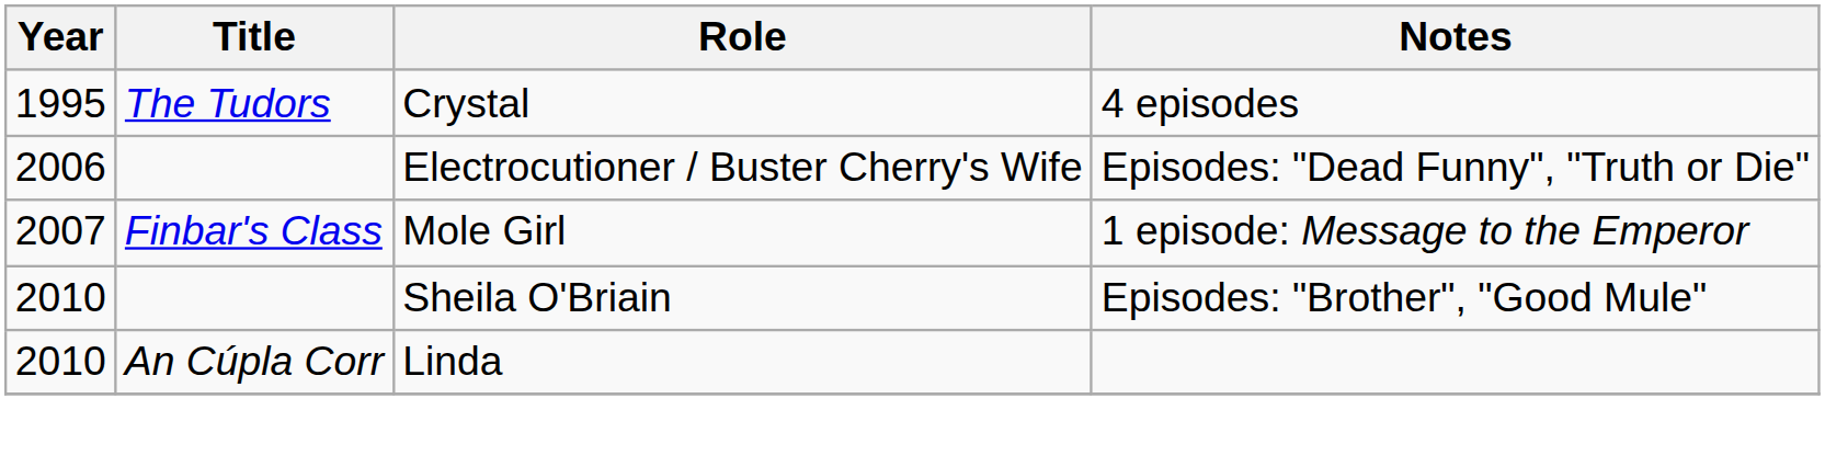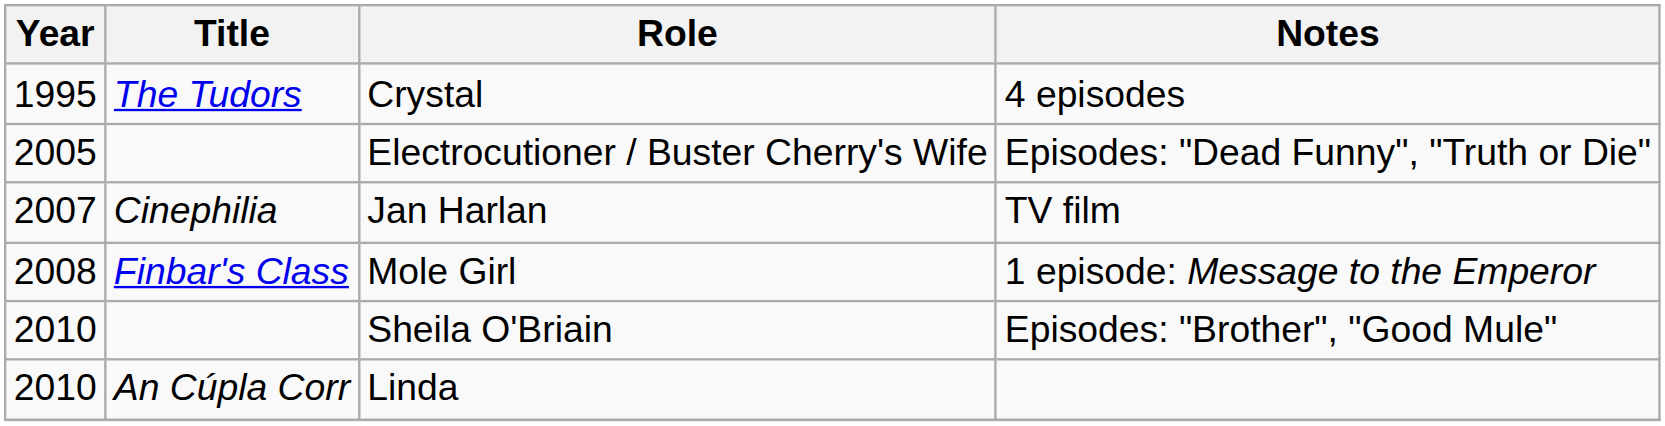Electrocutioner / Buster Cherry's Wife | Year: 2006 -> 2005
+ row: 2007 | Cinephilia | Jan Harlan | TV film
Mole Girl | Year: 2007 -> 2008
